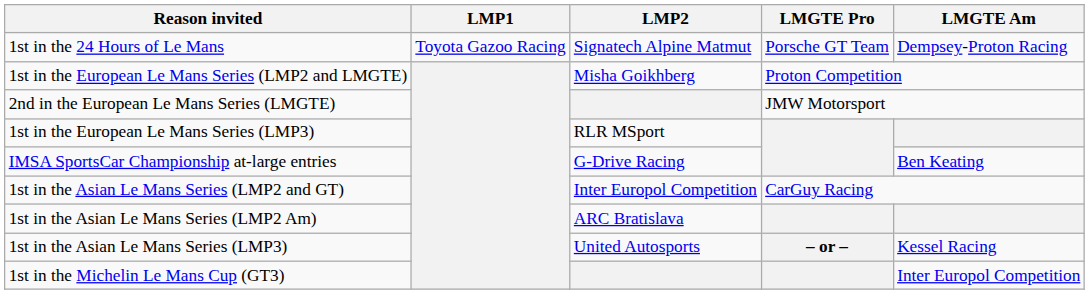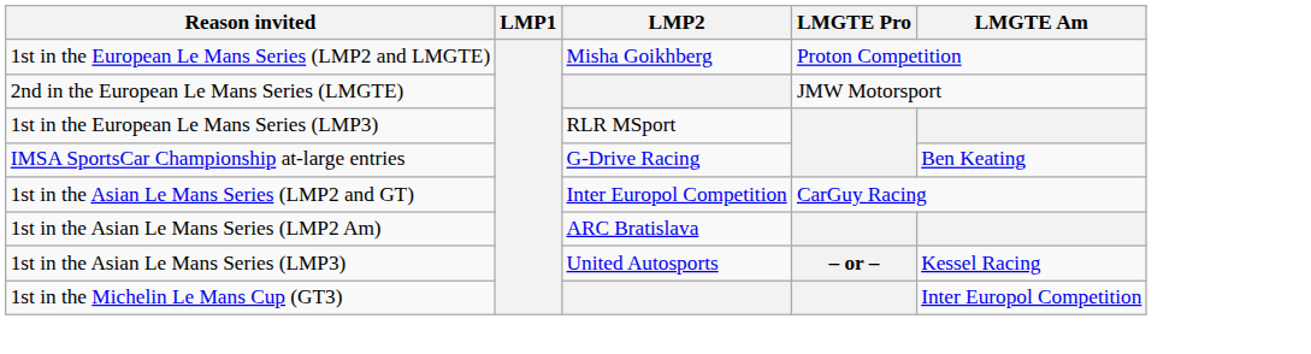- row: 1st in the 24 Hours of Le Mans | Toyota Gazoo Racing | Signatech Alpine Matmut | Porsche GT Team | Dempsey-Proton Racing
